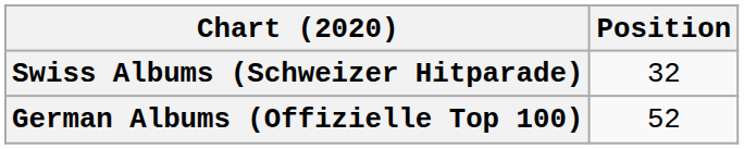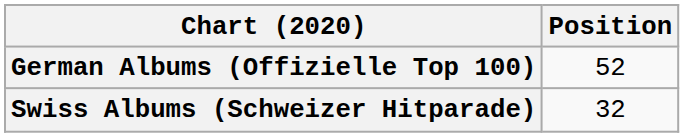rows swapped: German Albums (Offizielle Top 100) <-> Swiss Albums (Schweizer Hitparade)
